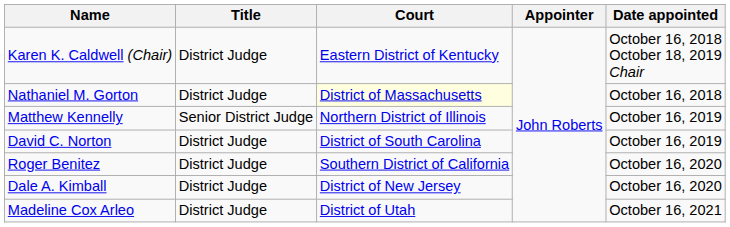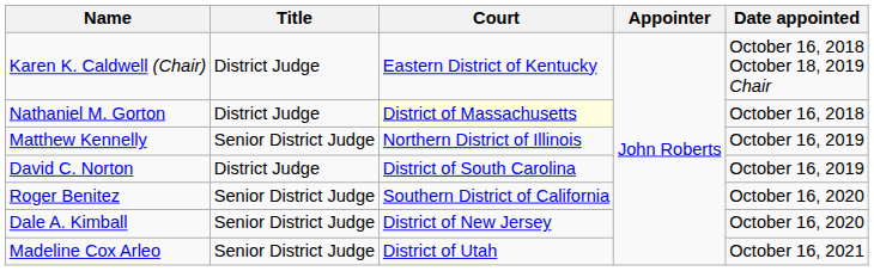Roger Benitez | Title: District Judge -> Senior District Judge
Dale A. Kimball | Title: District Judge -> Senior District Judge
Madeline Cox Arleo | Title: District Judge -> Senior District Judge
